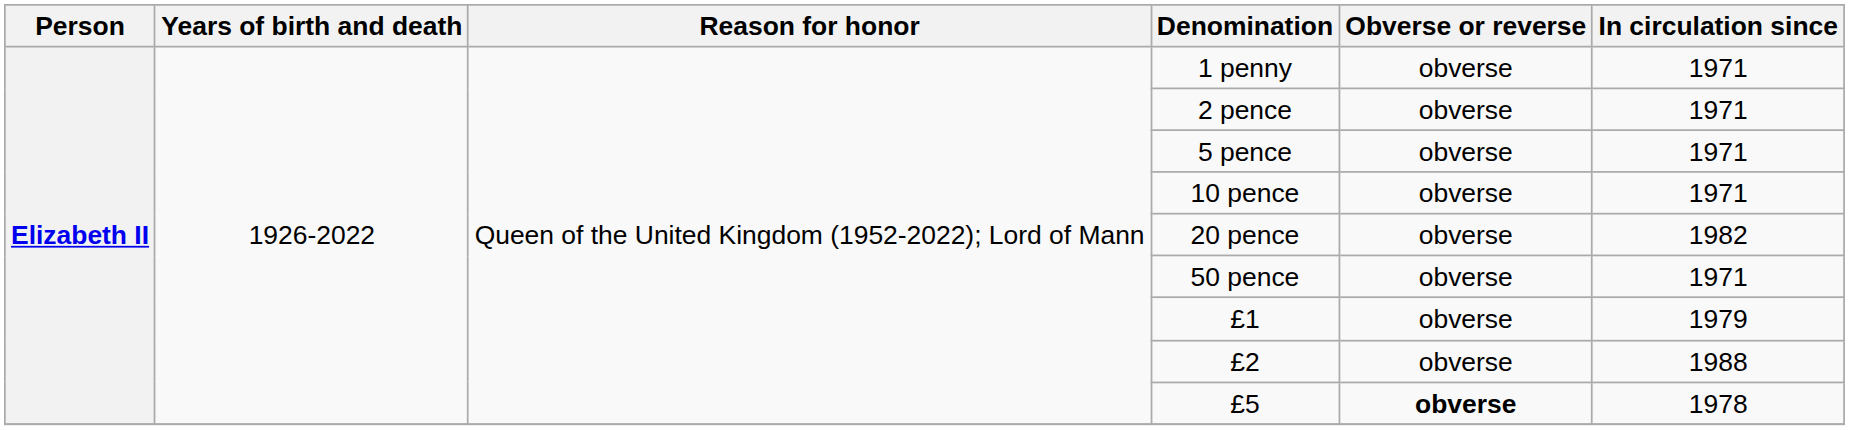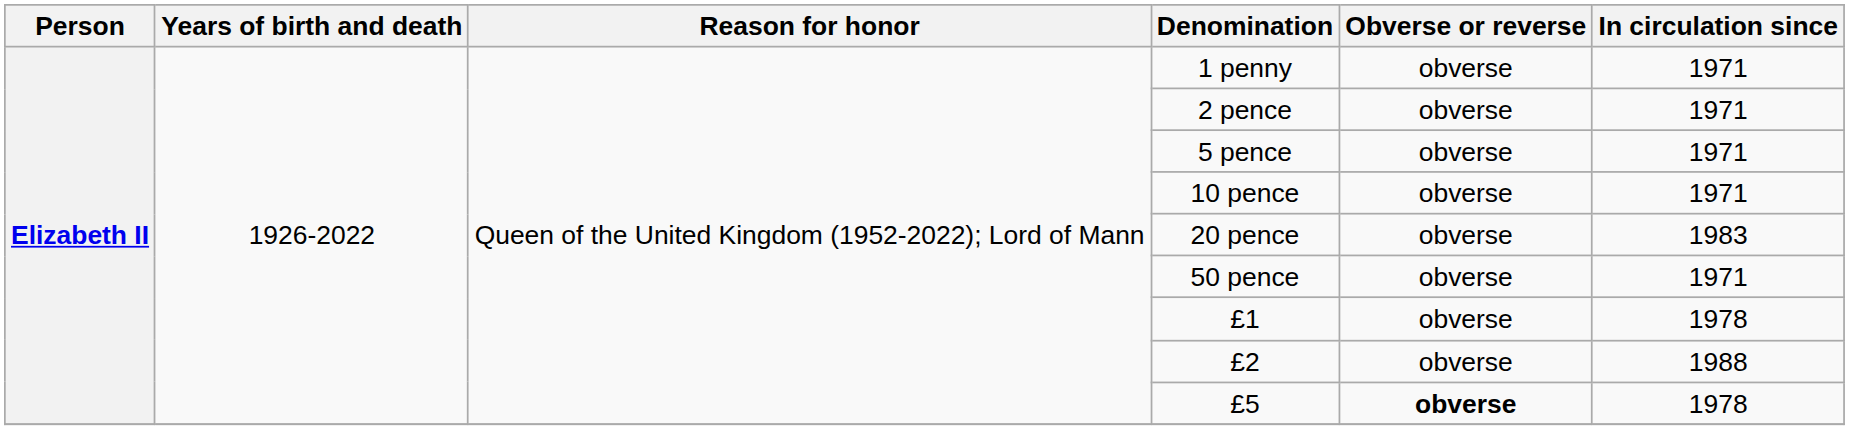20 pence | In circulation since: 1982 -> 1983
£1 | In circulation since: 1979 -> 1978
